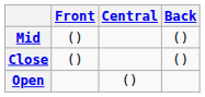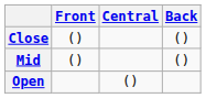rows swapped: Close <-> Mid
